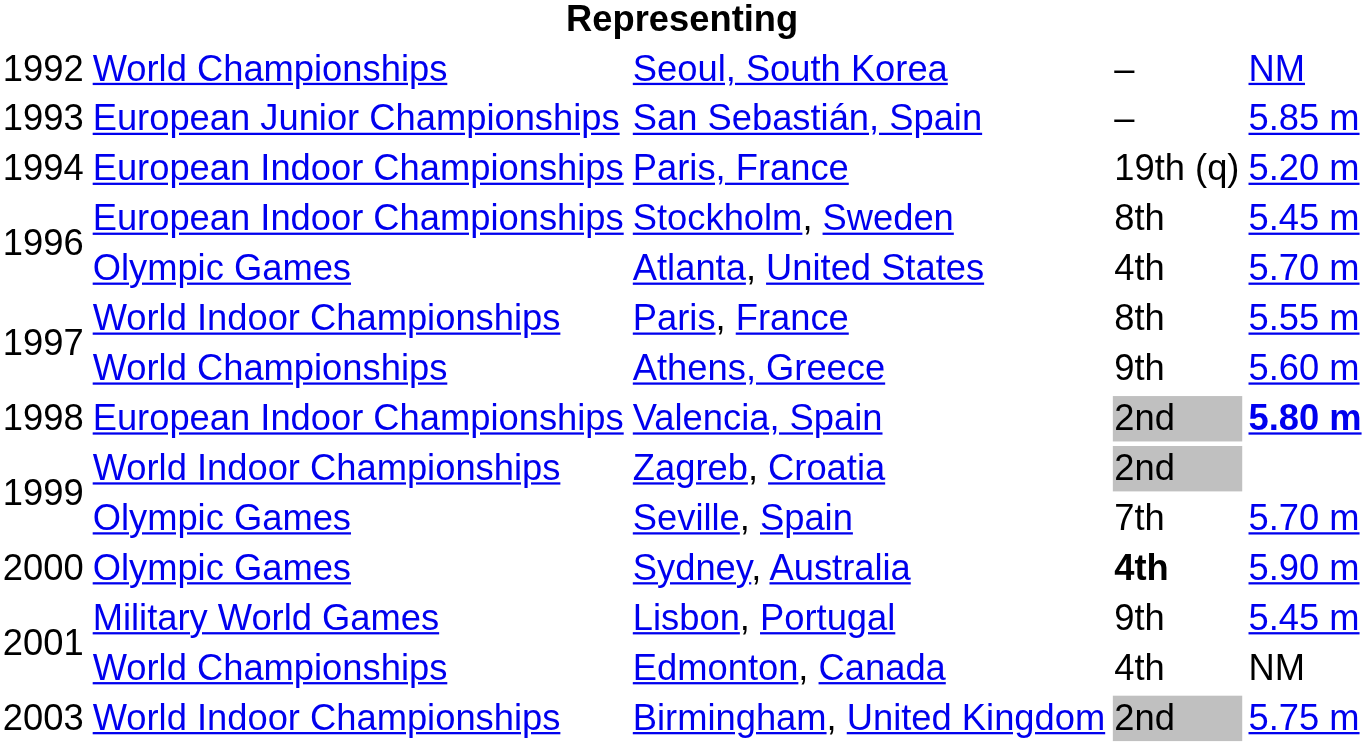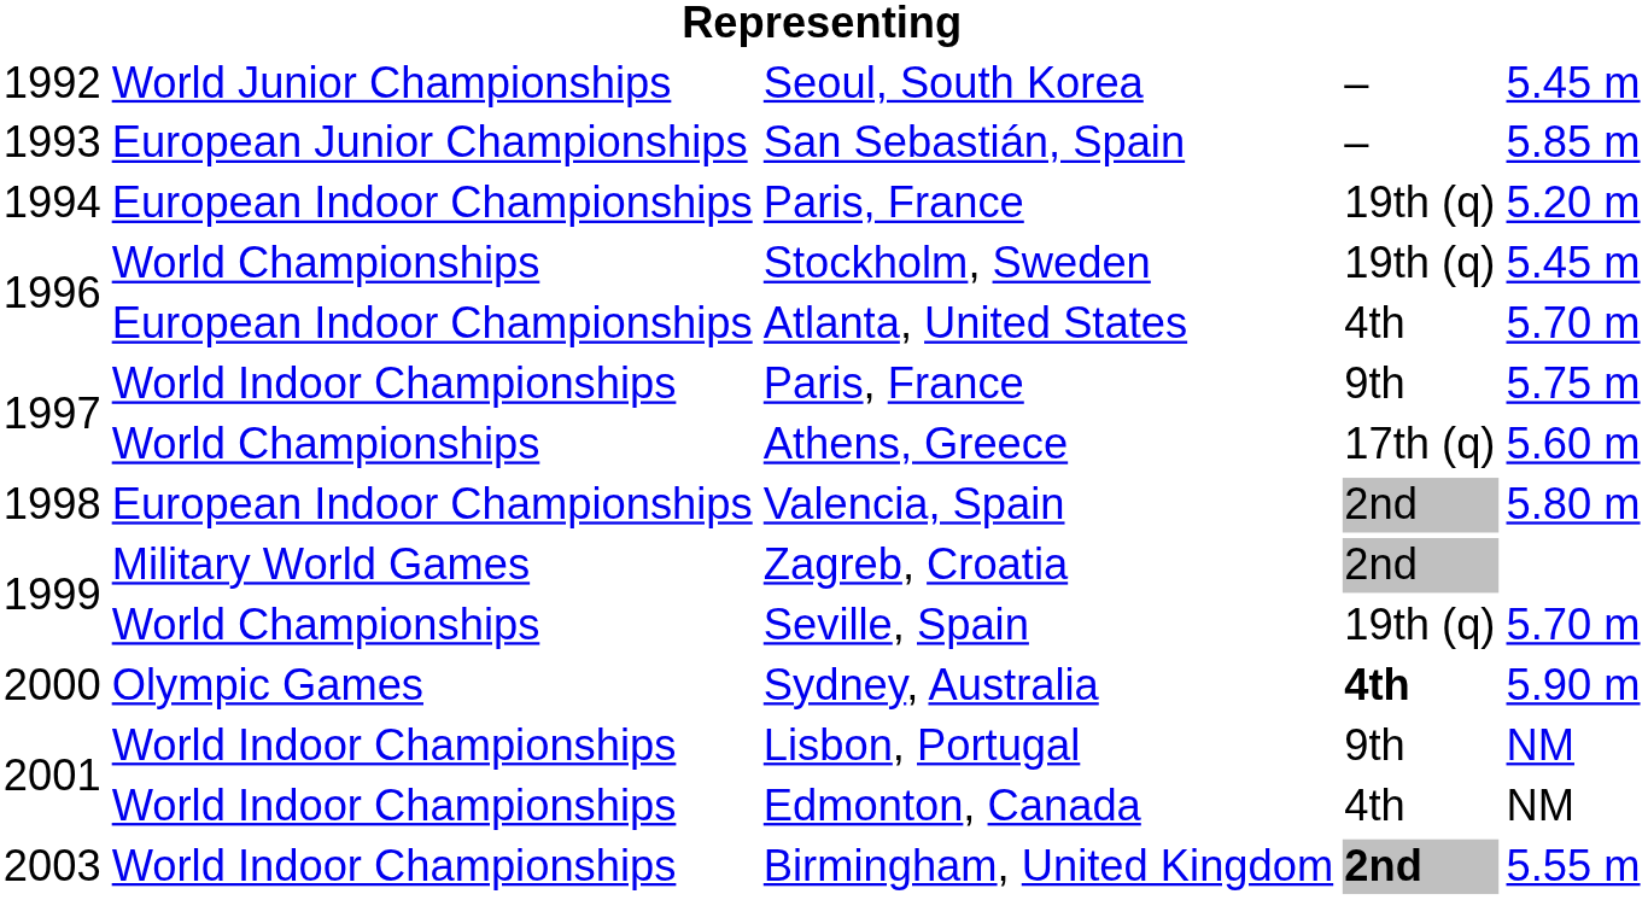Seoul, South Korea | column 2: World Championships -> World Junior Championships
Seoul, South Korea | column 5: NM -> 5.45 m
Stockholm, Sweden | column 2: European Indoor Championships -> World Championships
Stockholm, Sweden | column 4: 8th -> 19th (q)
Atlanta, United States | column 2: Olympic Games -> European Indoor Championships
1997 / Paris, France | column 4: 8th -> 9th
1997 / Paris, France | column 5: 5.55 m -> 5.75 m
Athens, Greece | column 4: 9th -> 17th (q)
Valencia, Spain | column 5: bold -> normal
Zagreb, Croatia | column 2: World Indoor Championships -> Military World Games
Seville, Spain | column 2: Olympic Games -> World Championships
Seville, Spain | column 4: 7th -> 19th (q)
Lisbon, Portugal | column 2: Military World Games -> World Indoor Championships
Lisbon, Portugal | column 5: 5.45 m -> NM
Edmonton, Canada | column 2: World Championships -> World Indoor Championships
Birmingham, United Kingdom | column 4: normal -> bold
Birmingham, United Kingdom | column 5: 5.75 m -> 5.55 m
